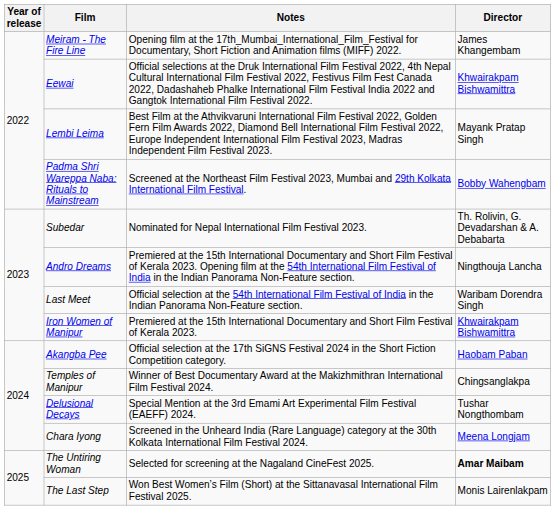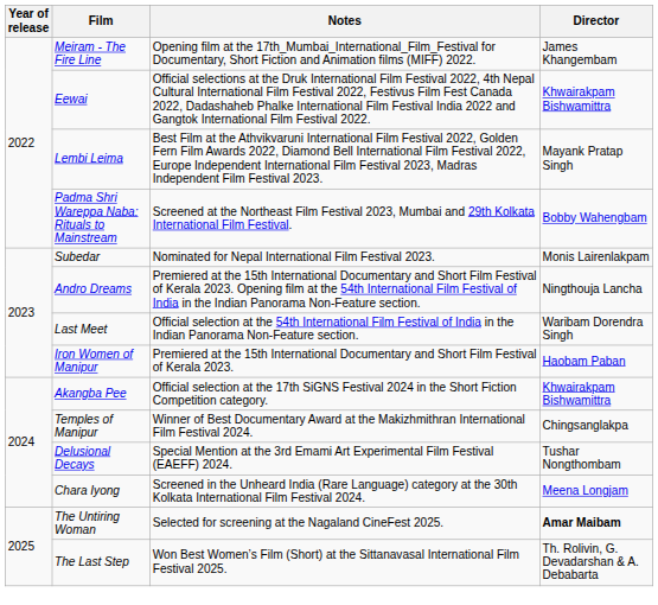Subedar | Director: Th. Rolivin, G. Devadarshan & A. Debabarta -> Monis Lairenlakpam
Iron Women of Manipur | Director: Khwairakpam Bishwamittra -> Haobam Paban
Akangba Pee | Director: Haobam Paban -> Khwairakpam Bishwamittra
The Last Step | Director: Monis Lairenlakpam -> Th. Rolivin, G. Devadarshan & A. Debabarta
